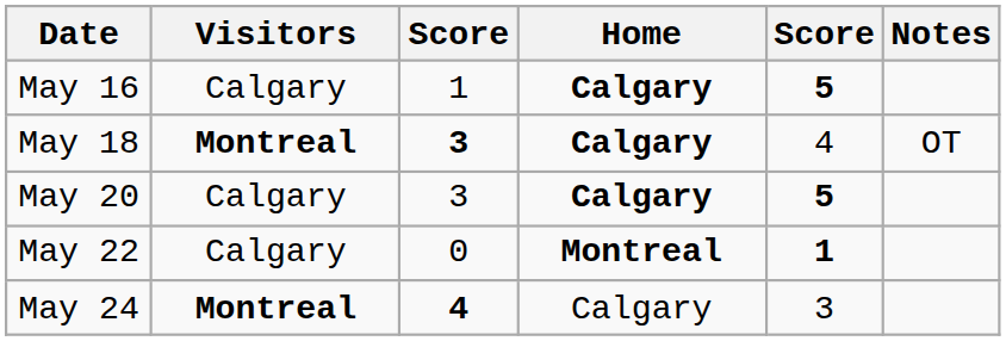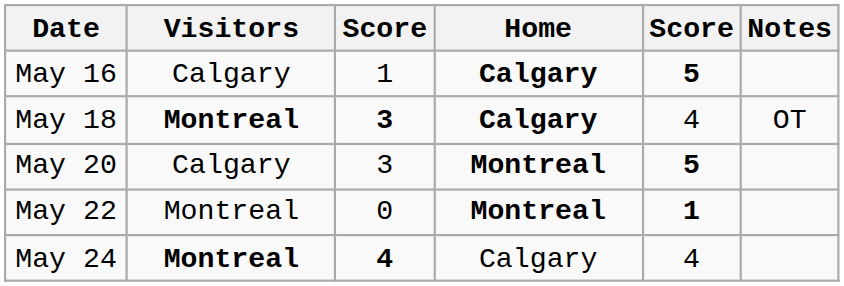May 20 | Home: Calgary -> Montreal
May 22 | Visitors: Calgary -> Montreal
May 24 | column 5: 3 -> 4
